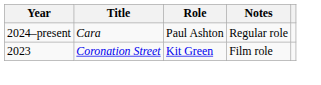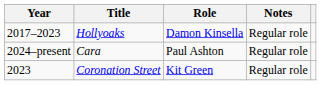+ row: 2017–2023 | Hollyoaks | Damon Kinsella | Regular role
Coronation Street | Notes: Film role -> Regular role
